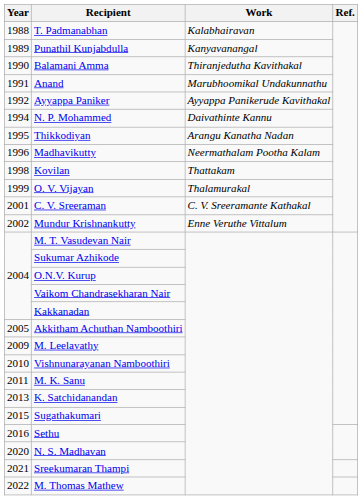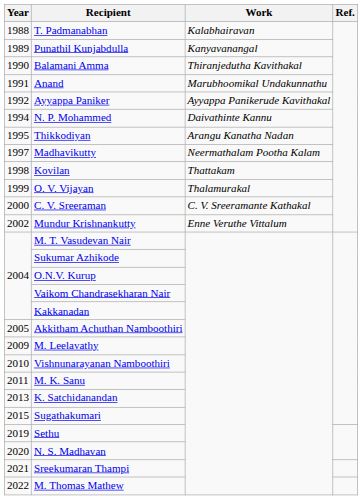Madhavikutty | Year: 1996 -> 1997
C. V. Sreeraman | Year: 2001 -> 2000
Sethu | Year: 2016 -> 2019
